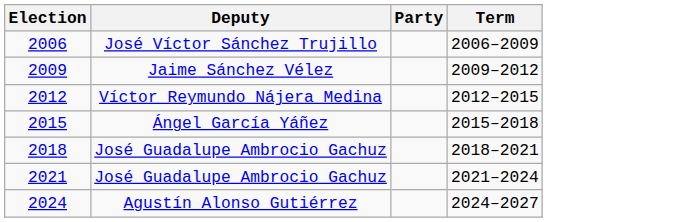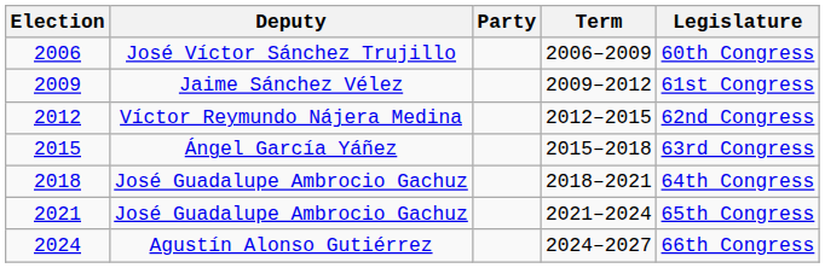+ column: Legislature | 60th Congress | 61st Congress | 62nd Congress | 63rd Congress | 64th Congress | 65th Congress | 66th Congress
